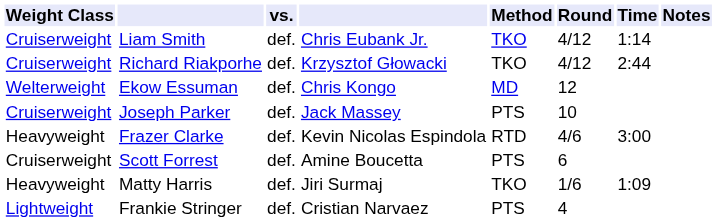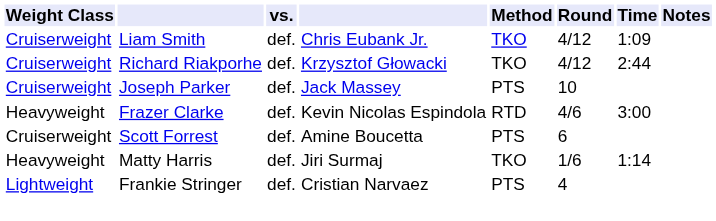Liam Smith | Time: 1:14 -> 1:09
- row: Welterweight | Ekow Essuman | def. | Chris Kongo | MD | 12
Matty Harris | Time: 1:09 -> 1:14
